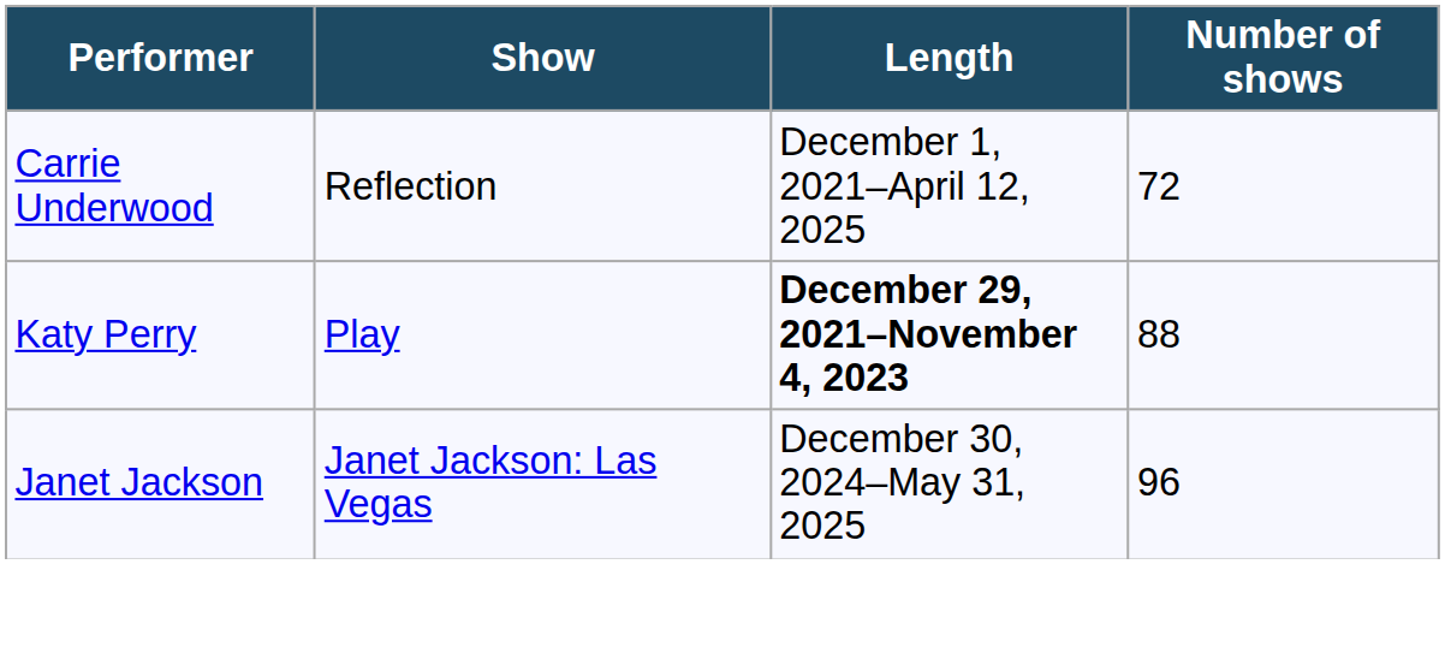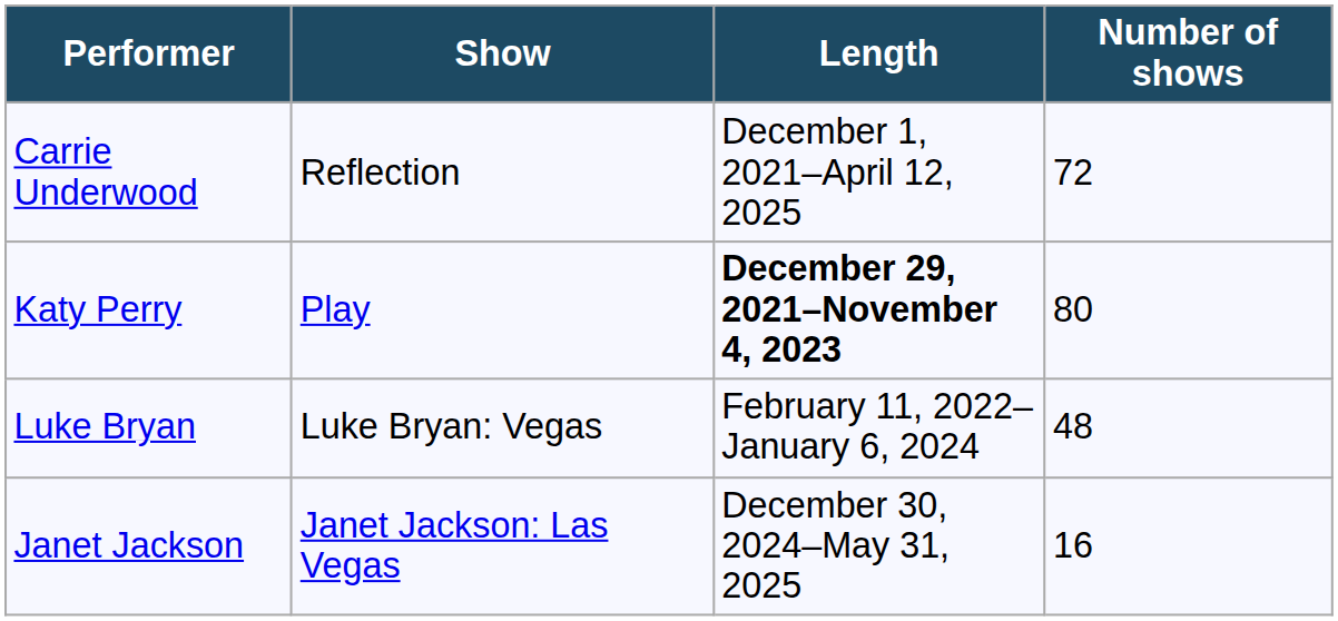Katy Perry | Number of shows: 88 -> 80
+ row: Luke Bryan | Luke Bryan: Vegas | February 11, 2022–January 6, 2024 | 48
Janet Jackson | Number of shows: 96 -> 16
